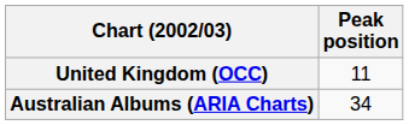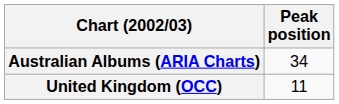rows swapped: Australian Albums (ARIA Charts) <-> United Kingdom (OCC)
